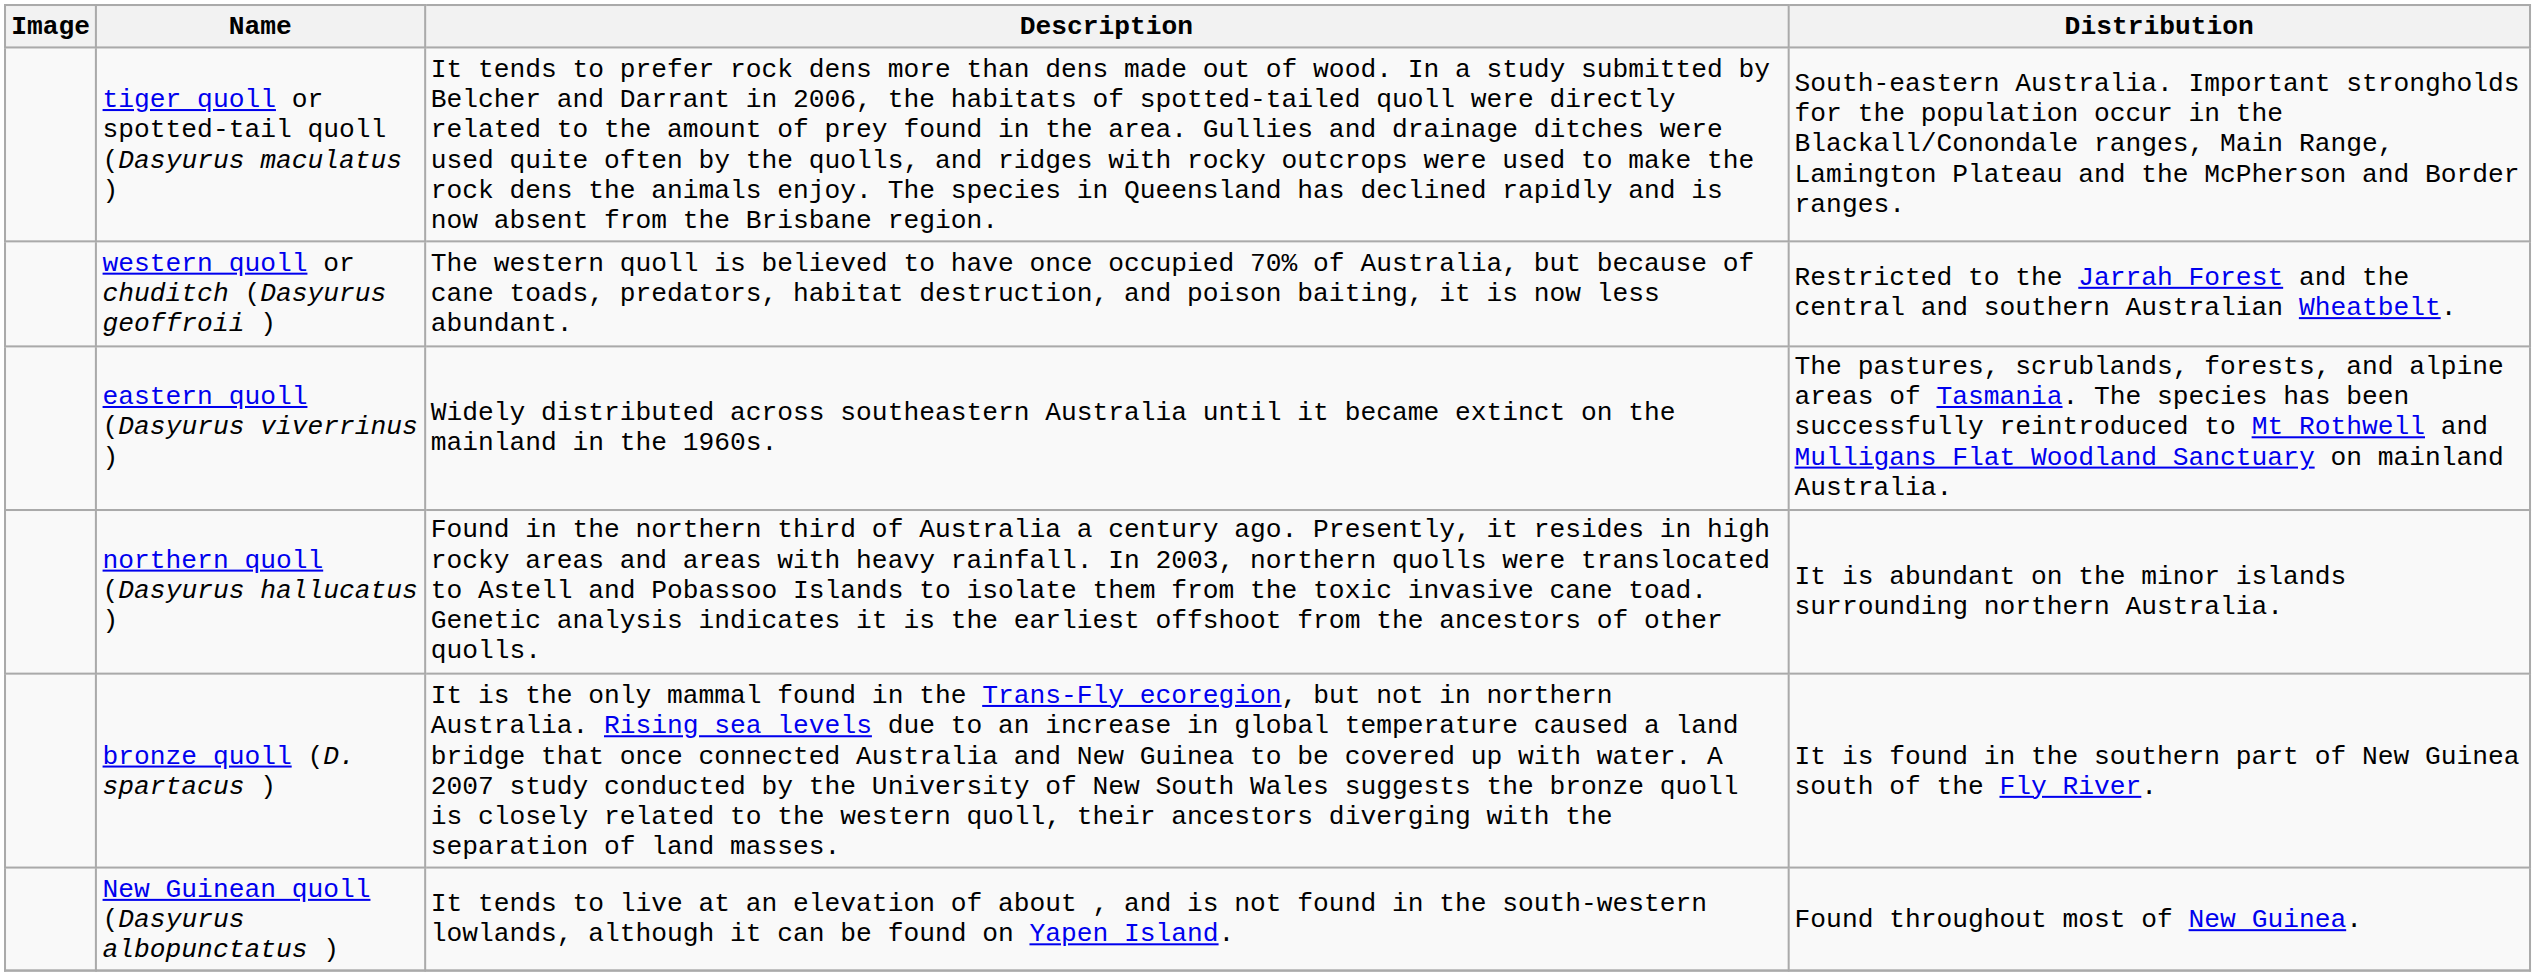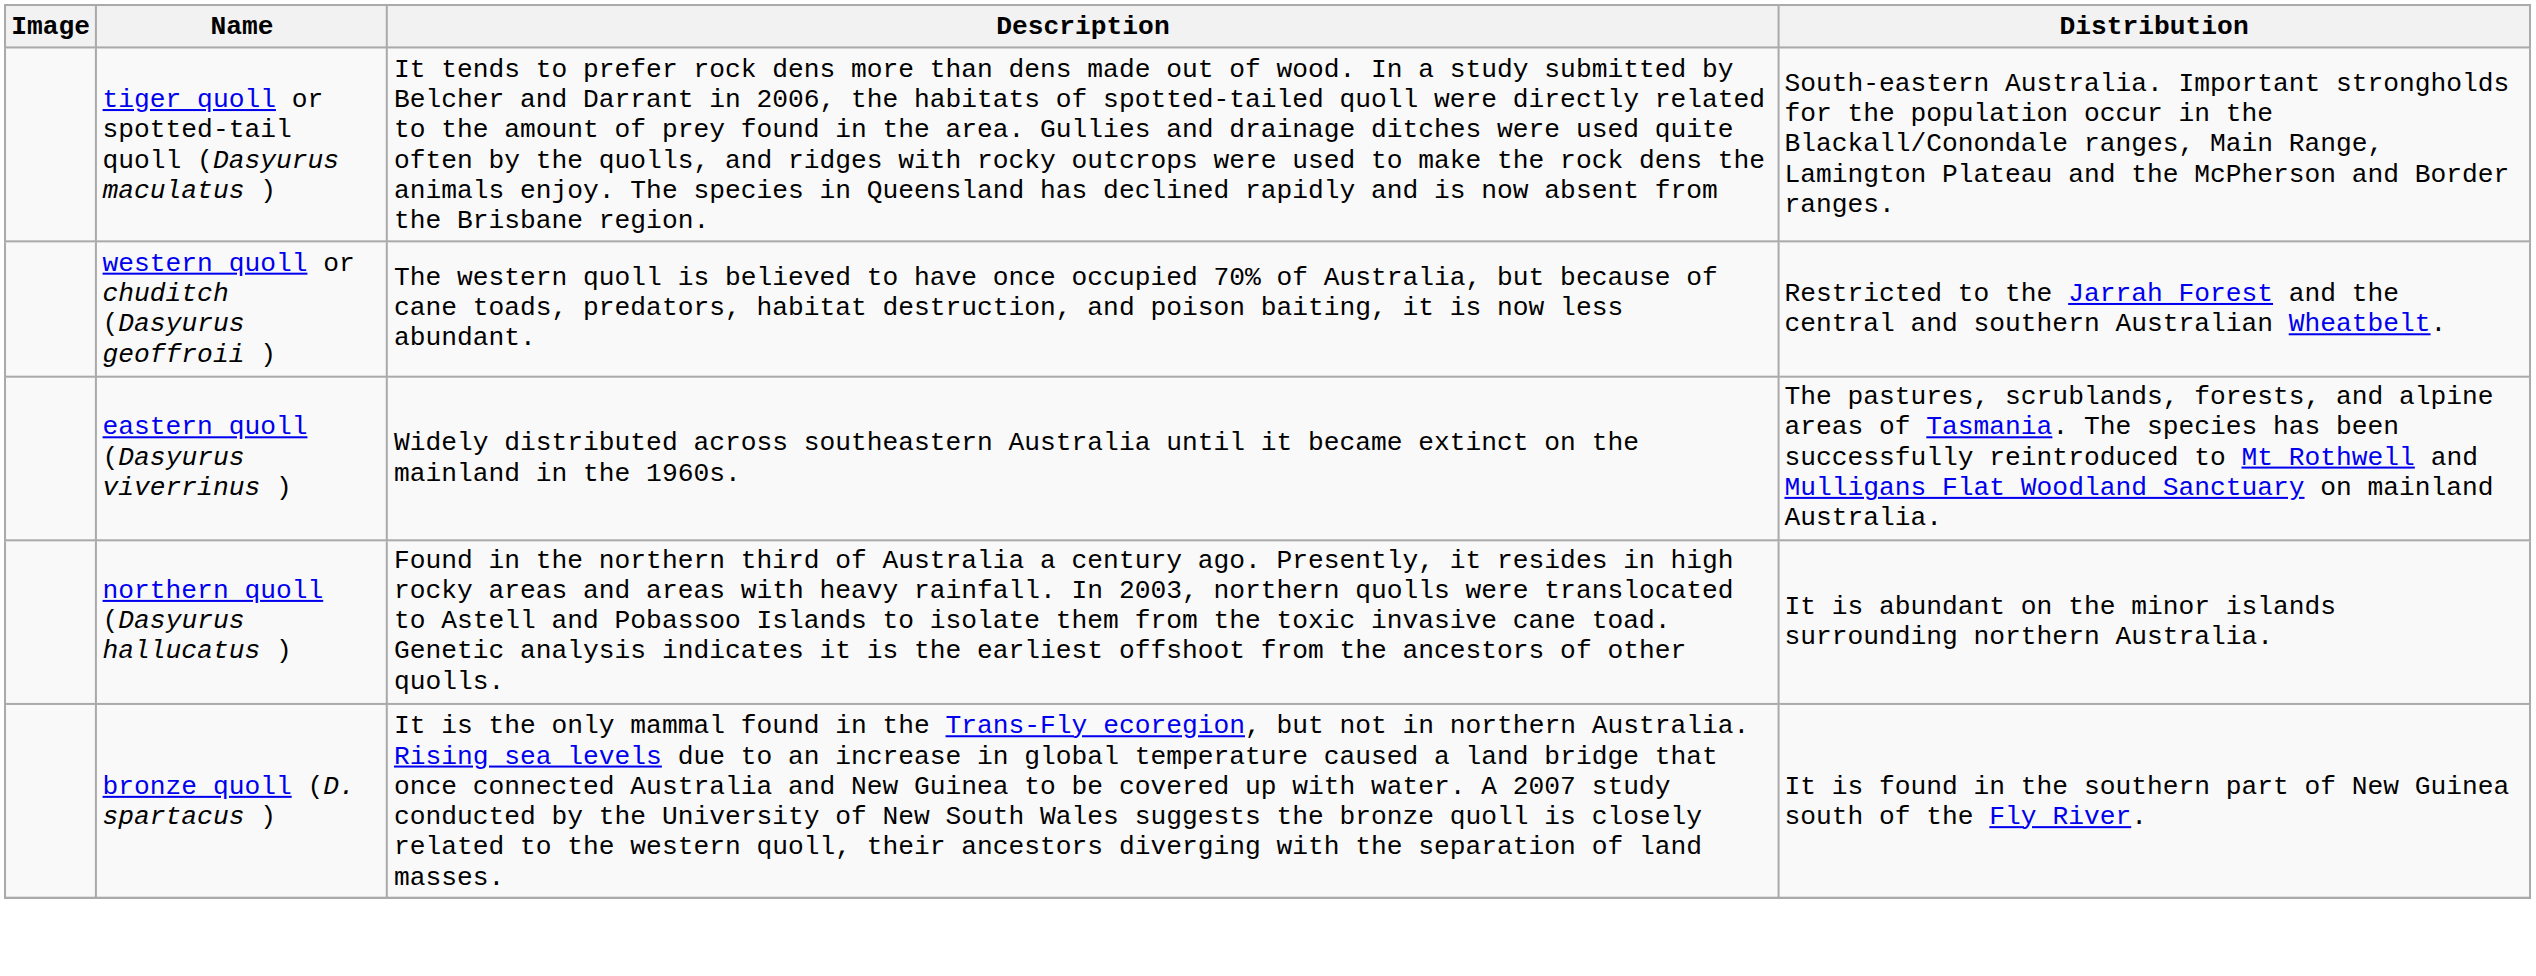- row: New Guinean quoll (Dasyurus albopunctatus ) | It tends to live at an elevation of about , and is not found in the south-western lowlands, although it can be found on Yapen Island. | Found throughout most of New Guinea.
